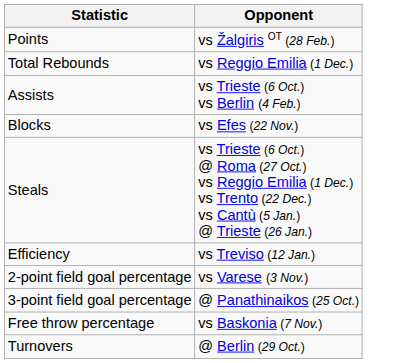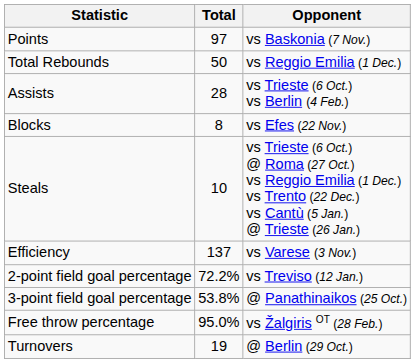+ column: Total | 97 | 50 | 28 | 8 | 10 | 137 | 72.2% | 53.8% | 95.0% | 19
Points | Opponent: vs Žalgiris OT (28 Feb.) -> vs Baskonia (7 Nov.)
Efficiency | Opponent: vs Treviso (12 Jan.) -> vs Varese (3 Nov.)
2-point field goal percentage | Opponent: vs Varese (3 Nov.) -> vs Treviso (12 Jan.)
Free throw percentage | Opponent: vs Baskonia (7 Nov.) -> vs Žalgiris OT (28 Feb.)
